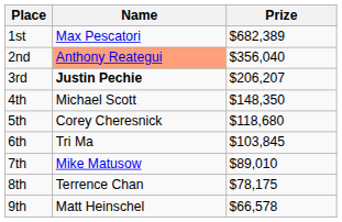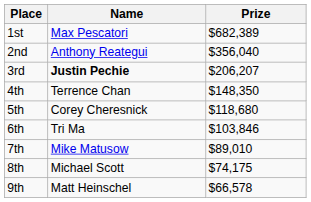2nd | Name: lightsalmon background -> no background
4th | Name: Michael Scott -> Terrence Chan
6th | Prize: $103,845 -> $103,846
8th | Name: Terrence Chan -> Michael Scott
8th | Prize: $78,175 -> $74,175
